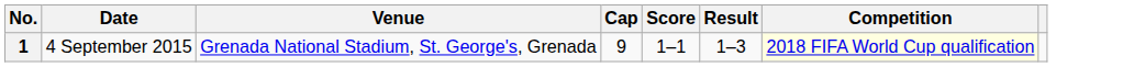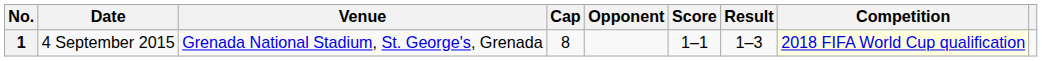+ column: Opponent
1 | Cap: 9 -> 8
